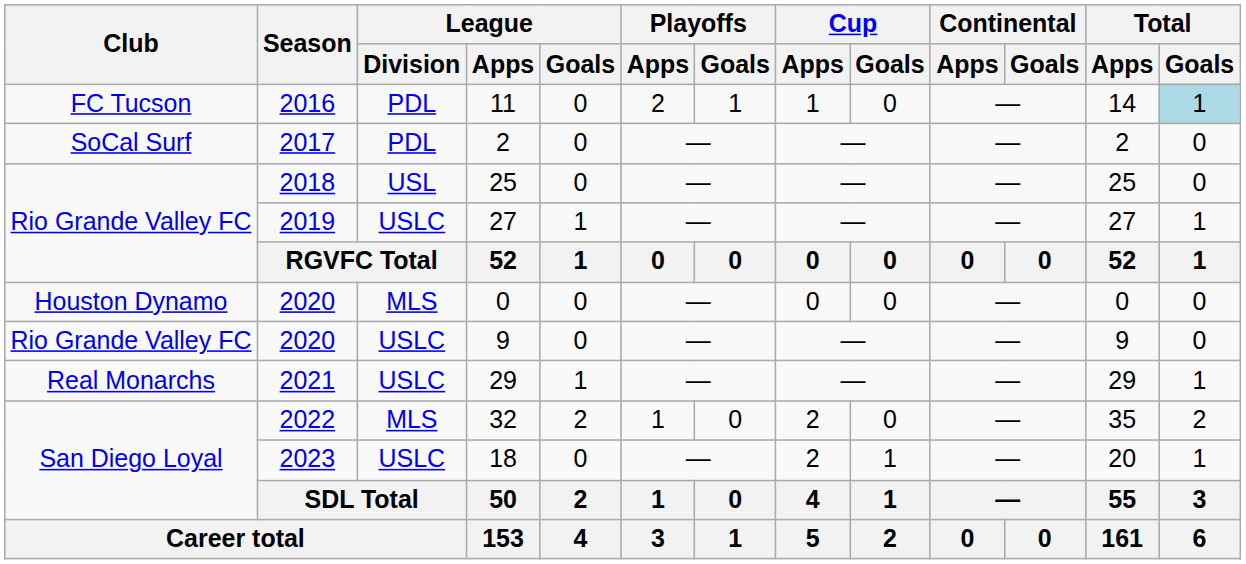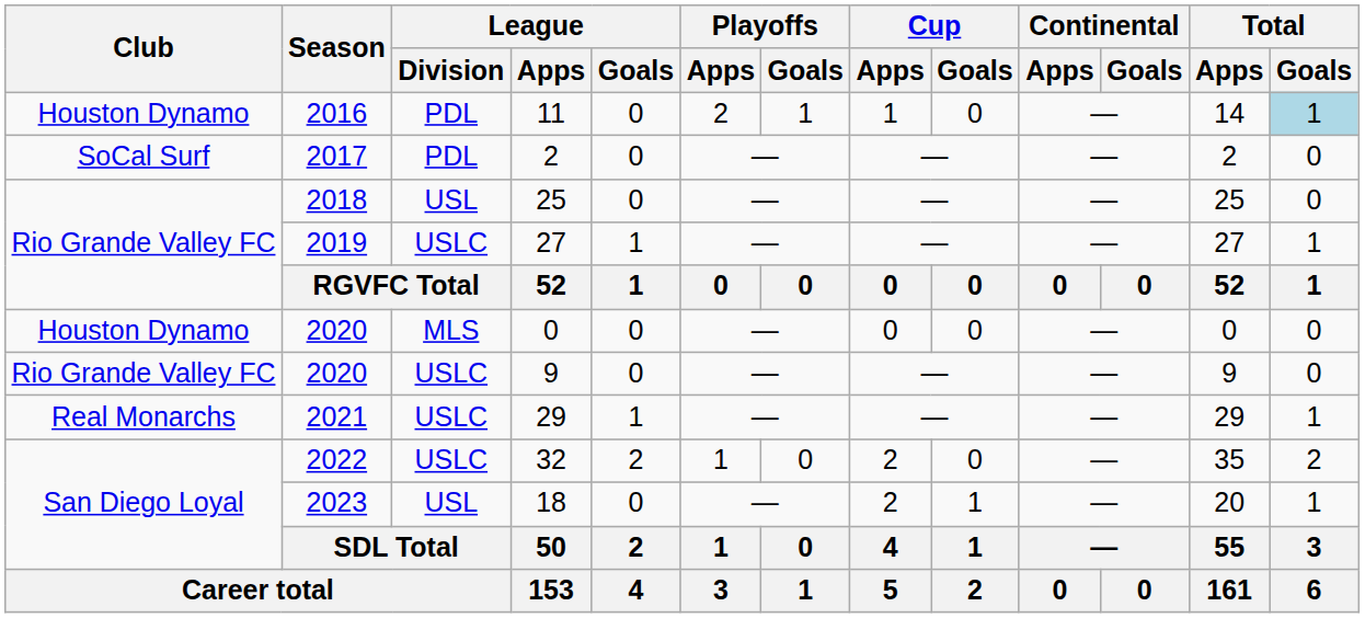11 | Club: FC Tucson -> Houston Dynamo
32 | League / Division: MLS -> USLC
18 | League / Division: USLC -> USL
